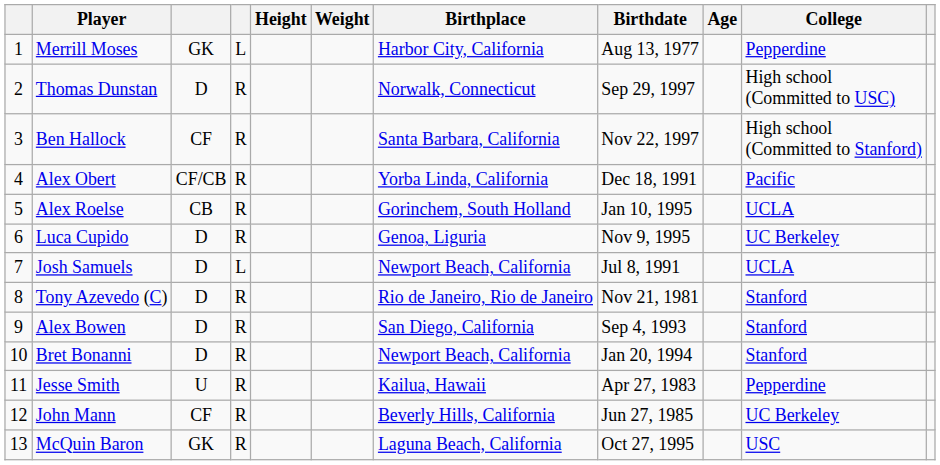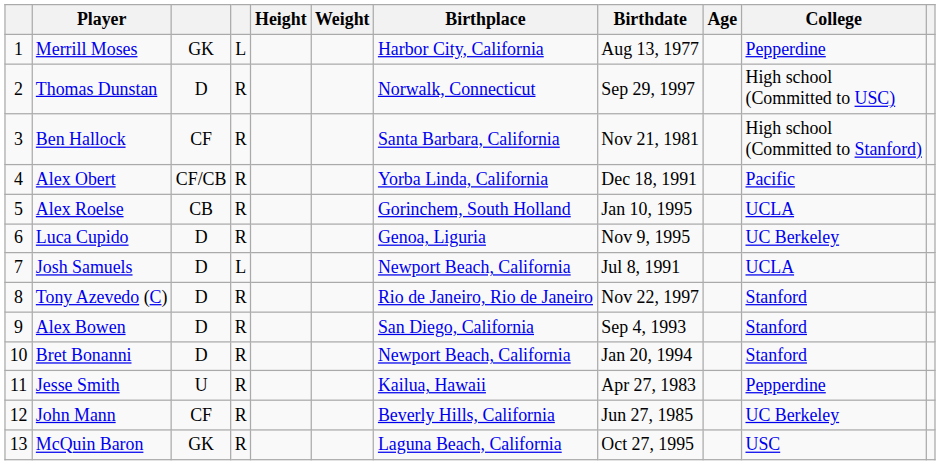Ben Hallock | Birthdate: Nov 22, 1997 -> Nov 21, 1981
Tony Azevedo (C) | Birthdate: Nov 21, 1981 -> Nov 22, 1997
